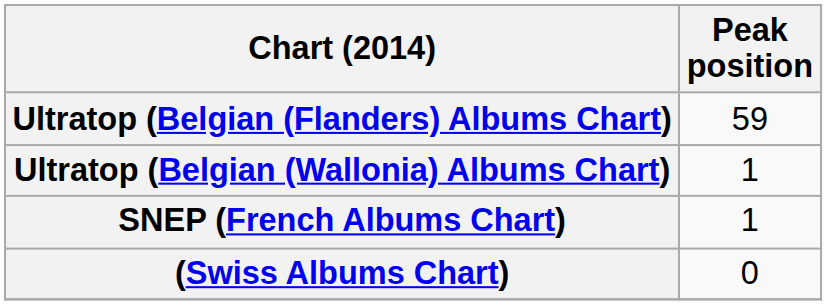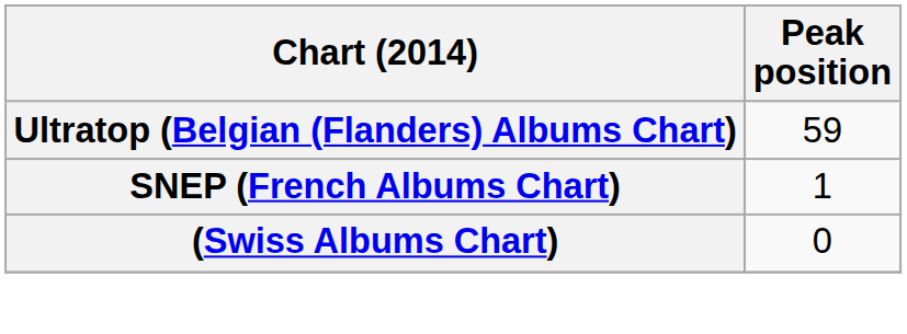- row: Ultratop (Belgian (Wallonia) Albums Chart) | 1
